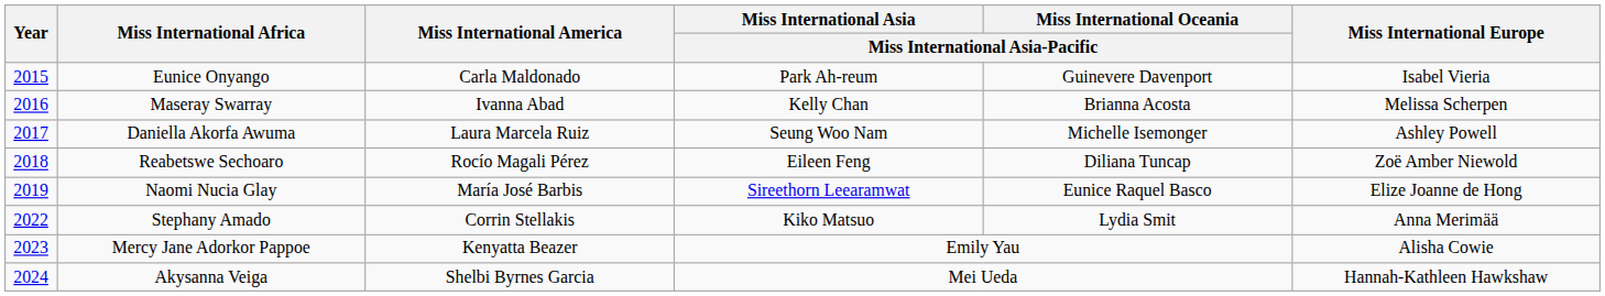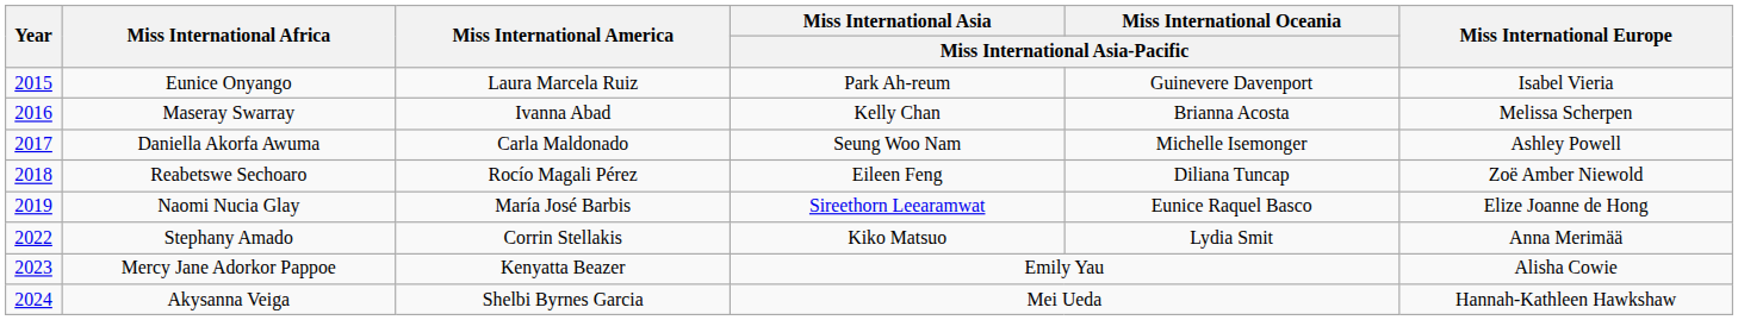Eunice Onyango | Miss International America: Carla Maldonado -> Laura Marcela Ruiz
Daniella Akorfa Awuma | Miss International America: Laura Marcela Ruiz -> Carla Maldonado
